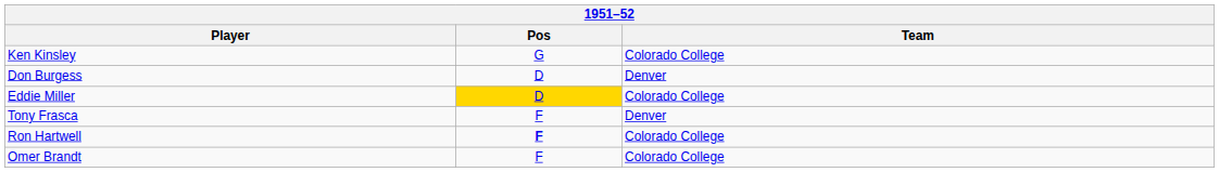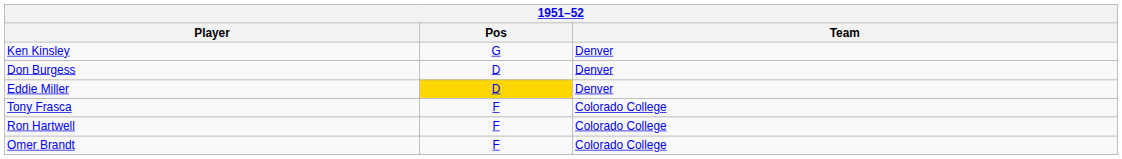Ken Kinsley | Team: Colorado College -> Denver
Eddie Miller | Team: Colorado College -> Denver
Tony Frasca | Team: Denver -> Colorado College
Ron Hartwell | Pos: bold -> normal
